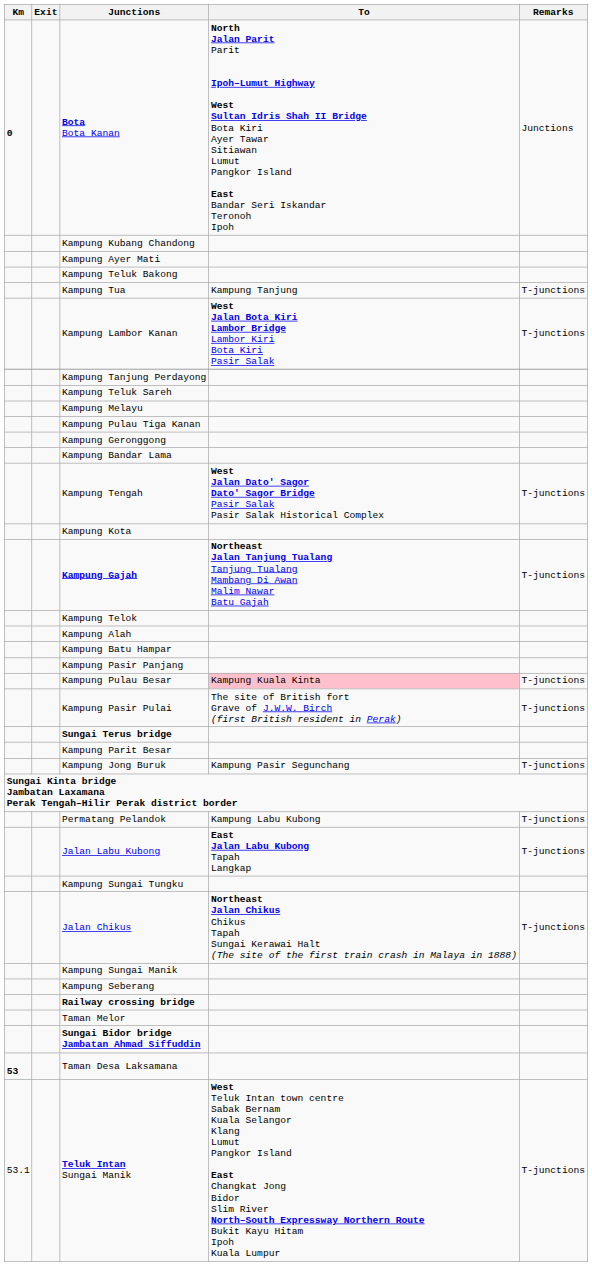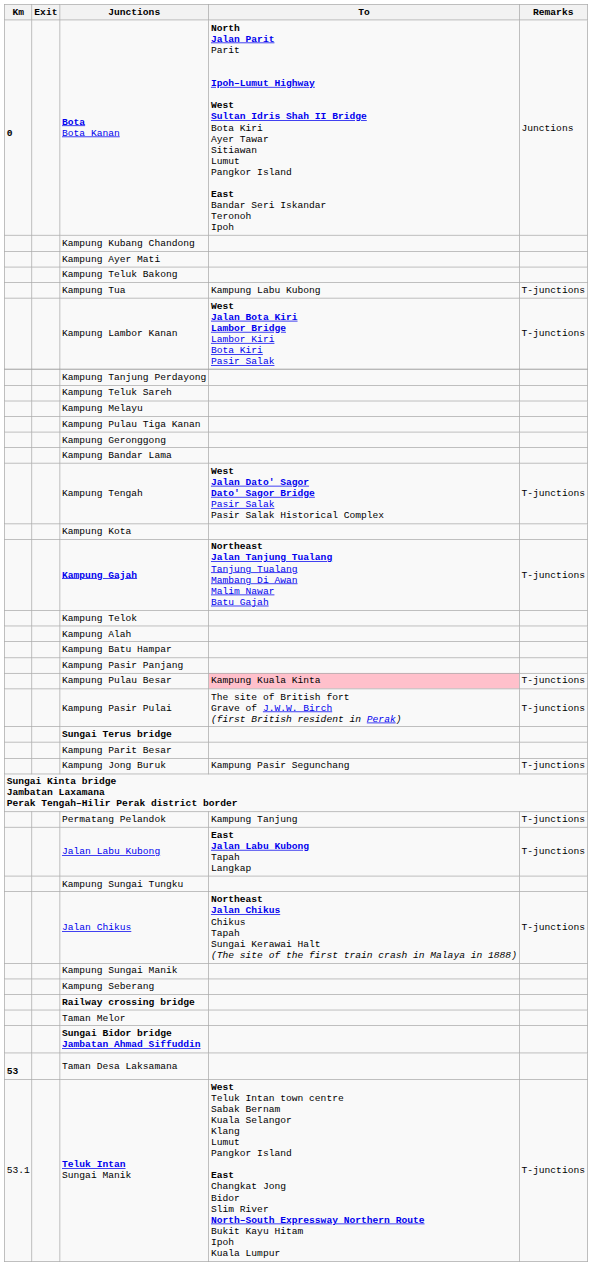Kampung Tua | To: Kampung Tanjung -> Kampung Labu Kubong
Permatang Pelandok | To: Kampung Labu Kubong -> Kampung Tanjung
